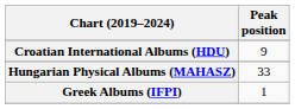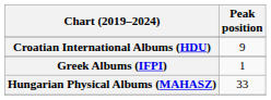rows swapped: Greek Albums (IFPI) <-> Hungarian Physical Albums (MAHASZ)
